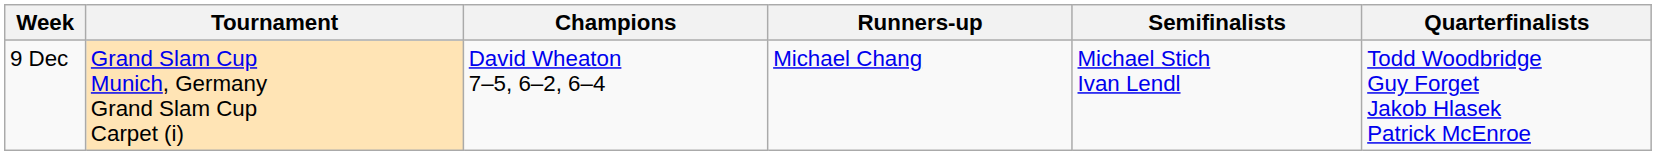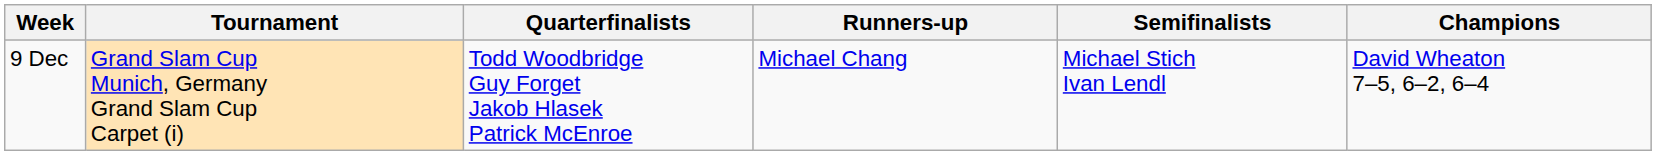columns swapped: Champions <-> Quarterfinalists
